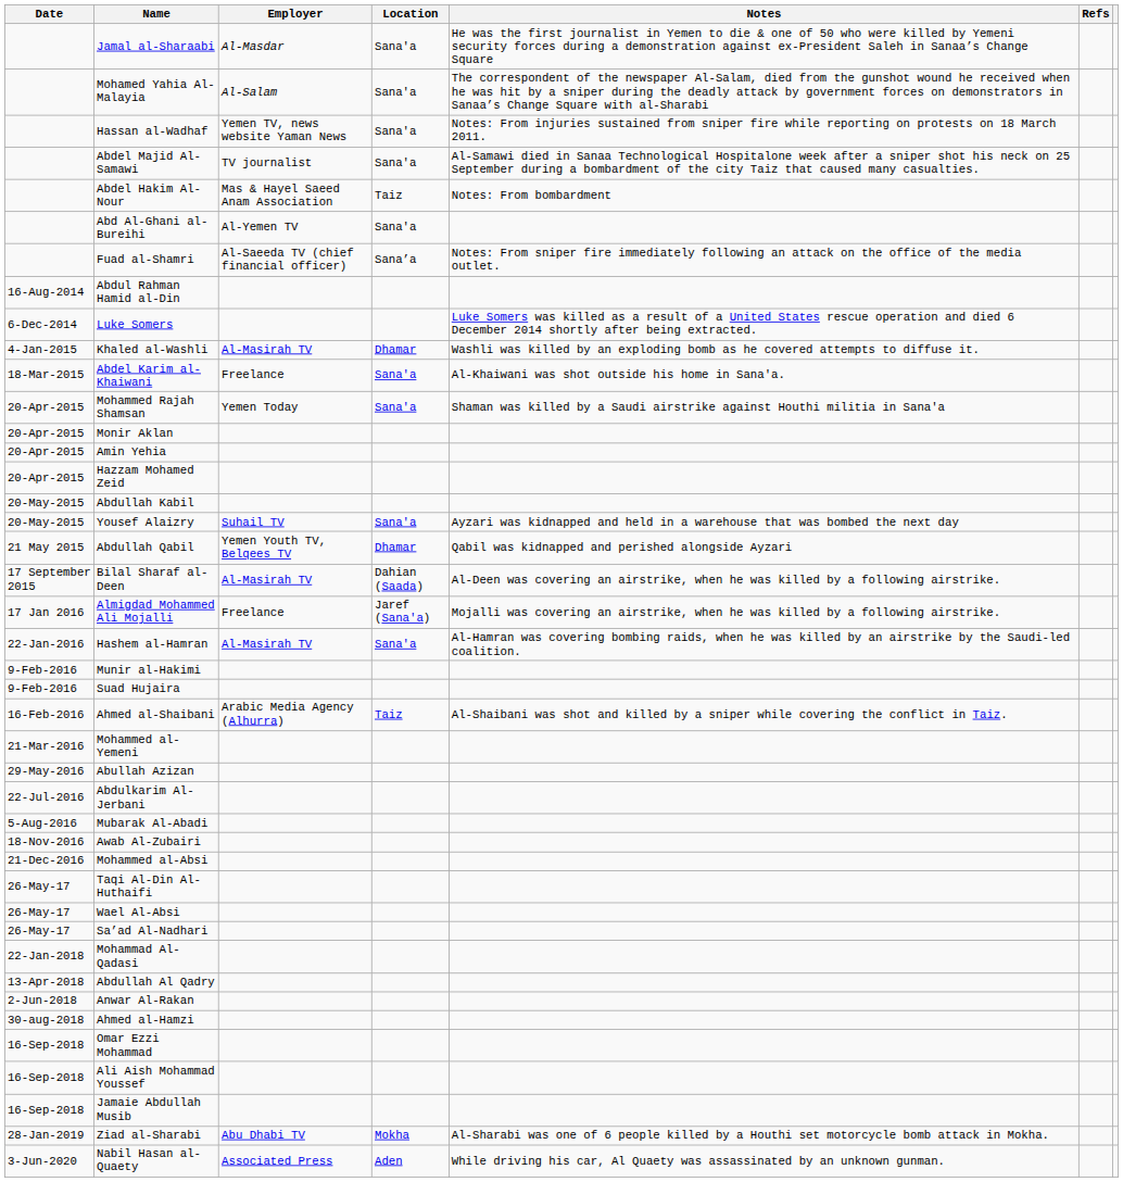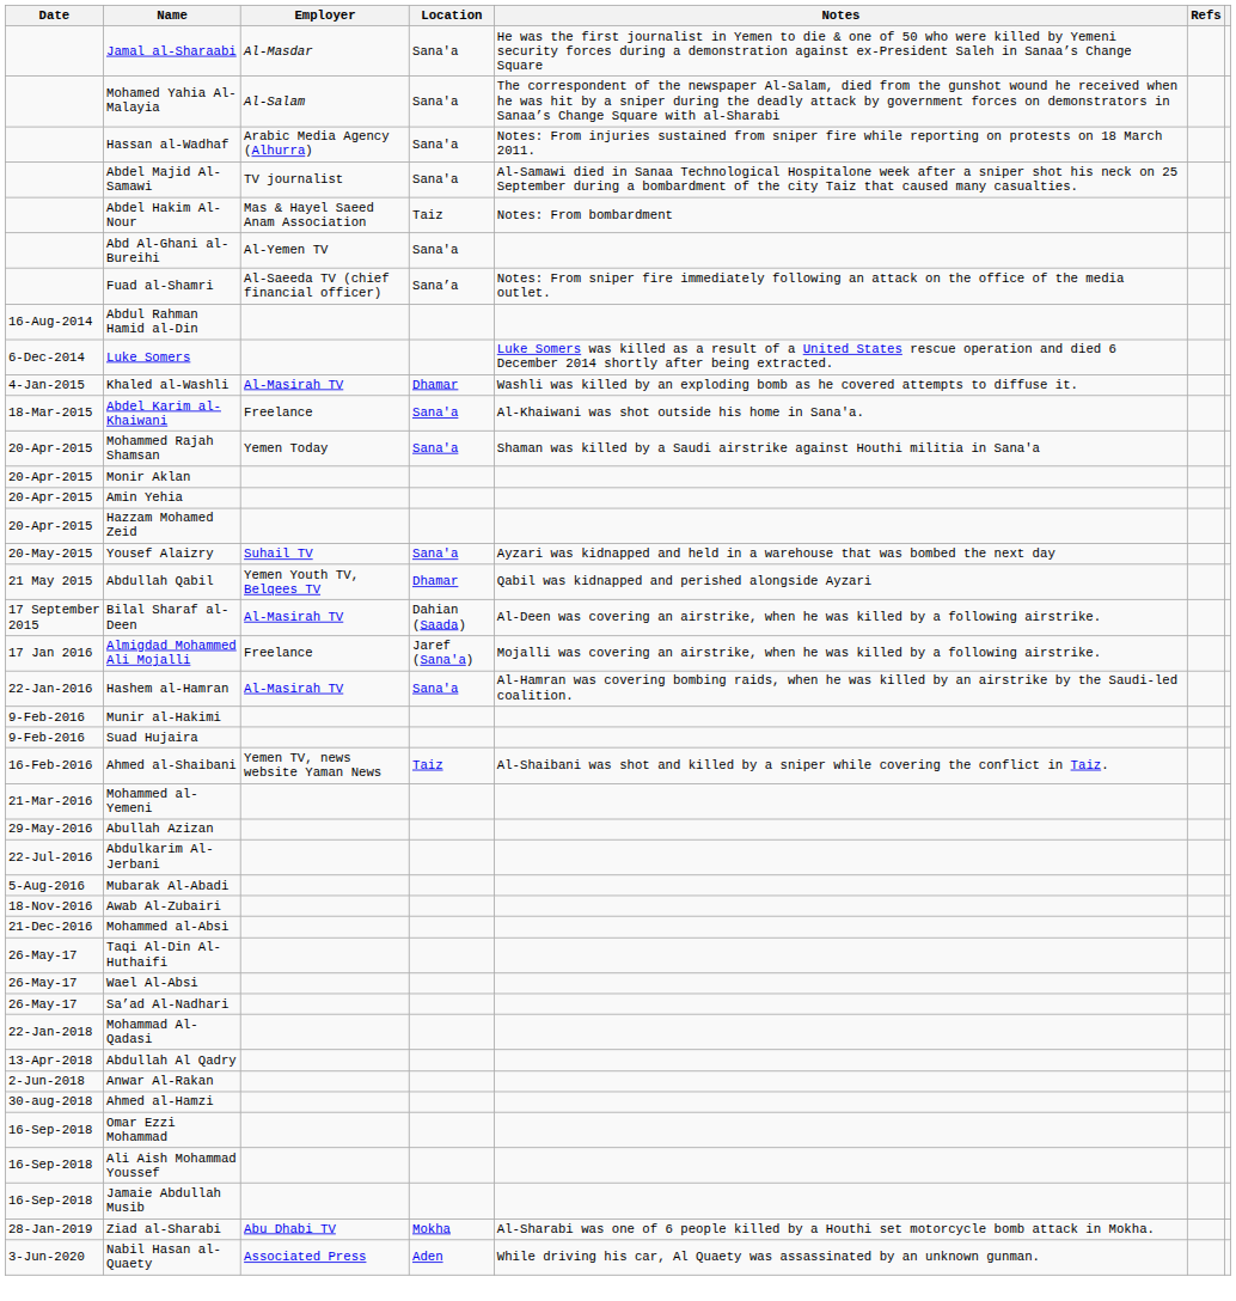Hassan al-Wadhaf | Employer: Yemen TV, news website Yaman News -> Arabic Media Agency (Alhurra)
- row: 20-May-2015 | Abdullah Kabil
Ahmed al-Shaibani | Employer: Arabic Media Agency (Alhurra) -> Yemen TV, news website Yaman News
